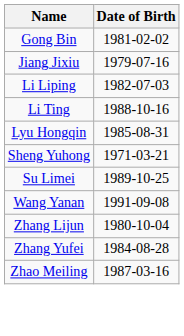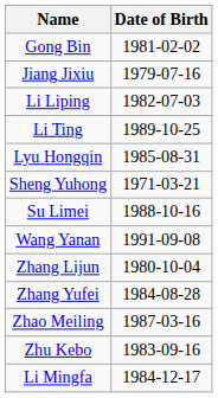Li Ting | Date of Birth: 1988-10-16 -> 1989-10-25
Su Limei | Date of Birth: 1989-10-25 -> 1988-10-16
+ row: Zhu Kebo | 1983-09-16
+ row: Li Mingfa | 1984-12-17
